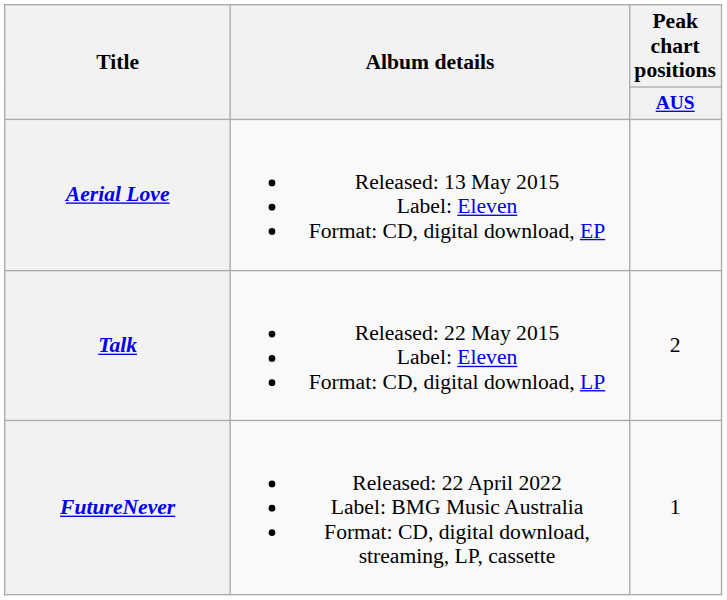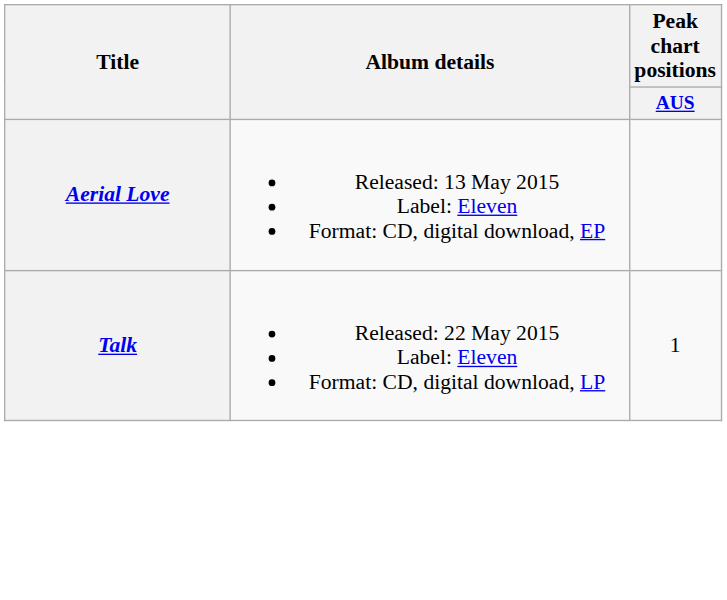Talk | Peak chart positions / AUS: 2 -> 1
- row: FutureNever | Released: 22 April 2022 Label: BMG Music Australia Format: CD, digital download, streaming, LP, cassette | 1
